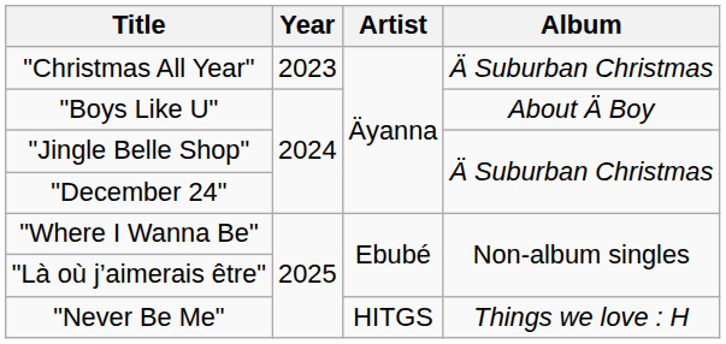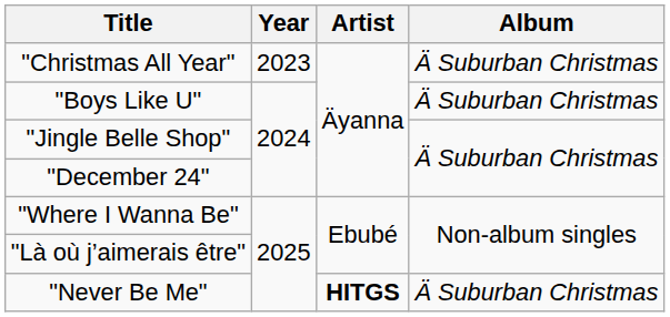"Boys Like U" | Album: About Ä Boy -> Ä Suburban Christmas
"Never Be Me" | Artist: normal -> bold
"Never Be Me" | Album: Things we love : H -> Ä Suburban Christmas
